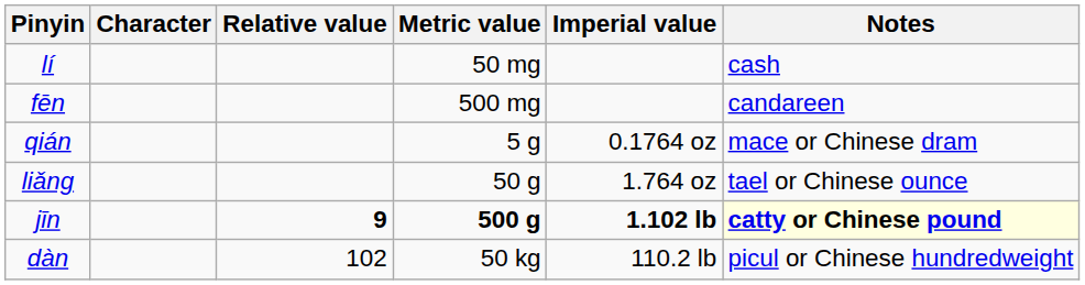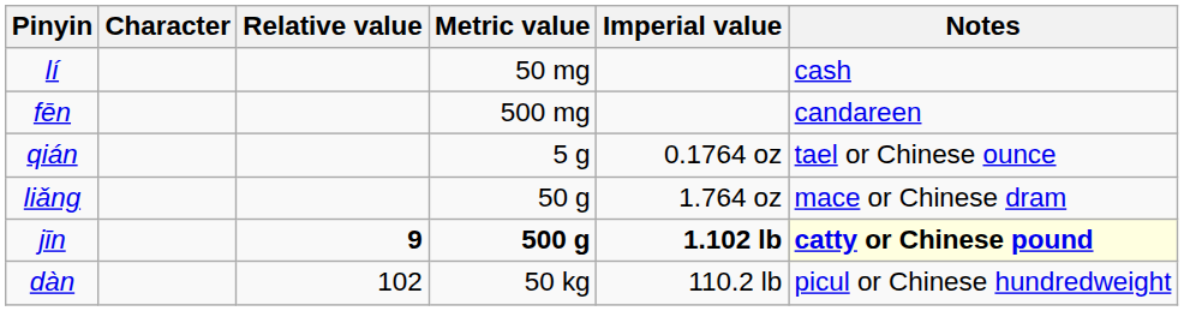qián | Notes: mace or Chinese dram -> tael or Chinese ounce
liǎng | Notes: tael or Chinese ounce -> mace or Chinese dram
